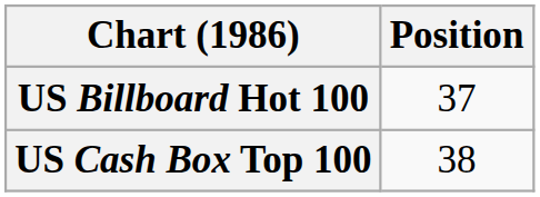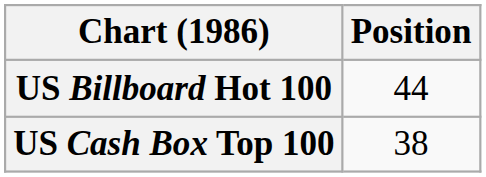US Billboard Hot 100 | Position: 37 -> 44
